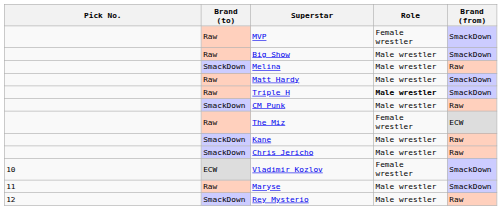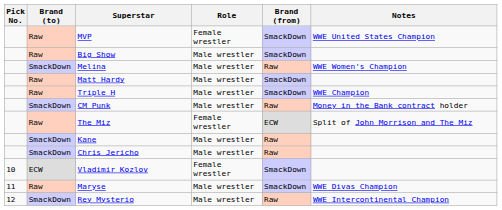+ column: Notes | WWE United States Champion | WWE Women's Champion | WWE Champion | Money in the Bank contract holder | Split of John Morrison and The Miz | WWE Divas Champion | WWE Intercontinental Champion
Triple H | Role: bold -> normal
